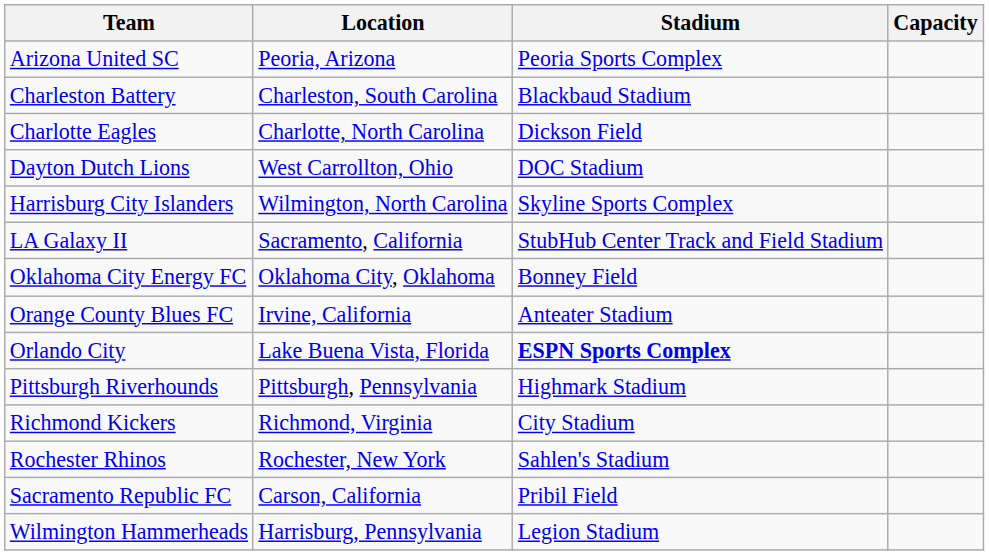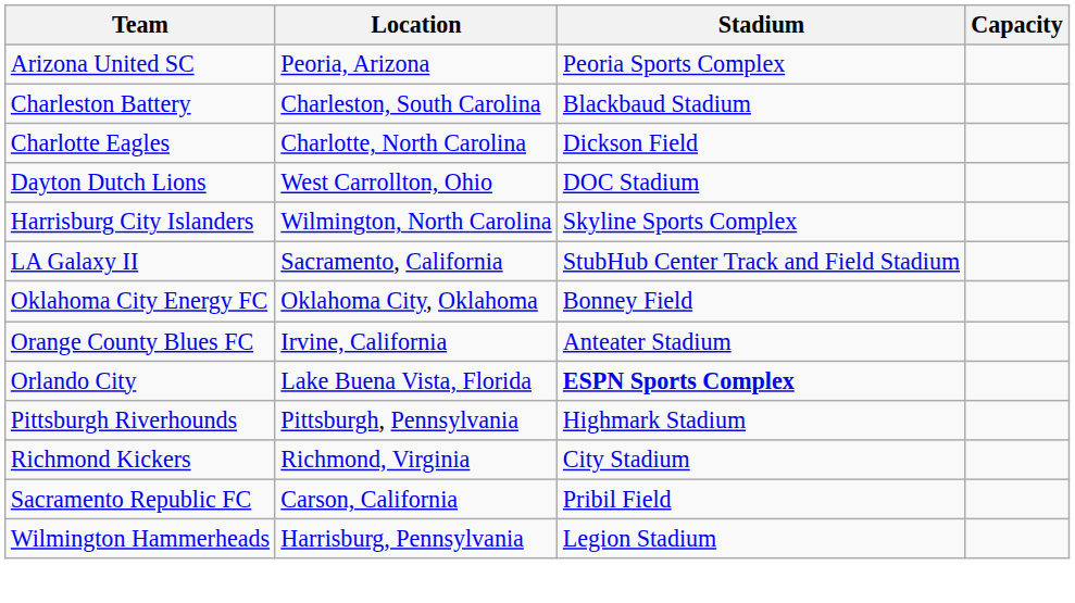- row: Rochester Rhinos | Rochester, New York | Sahlen's Stadium
